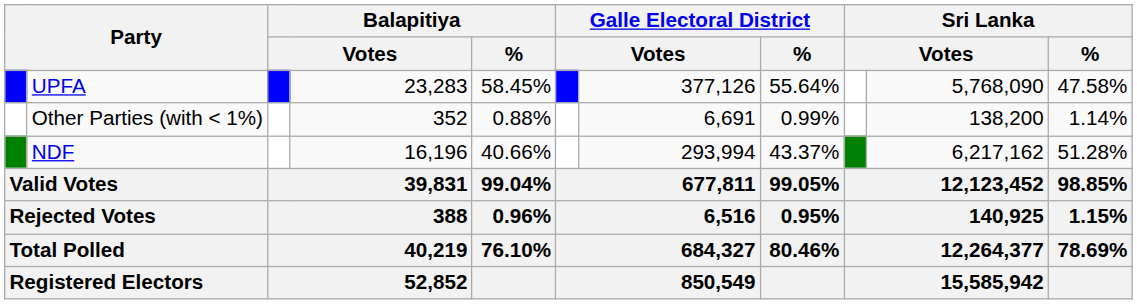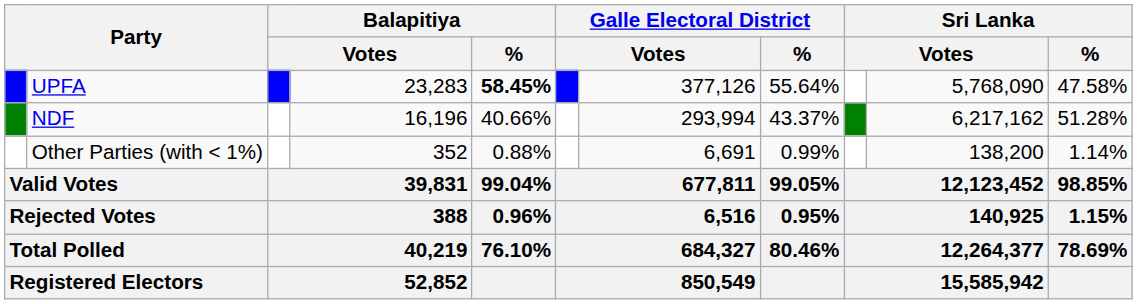UPFA | Balapitiya / %: normal -> bold
rows swapped: NDF <-> Other Parties (with < 1%)
